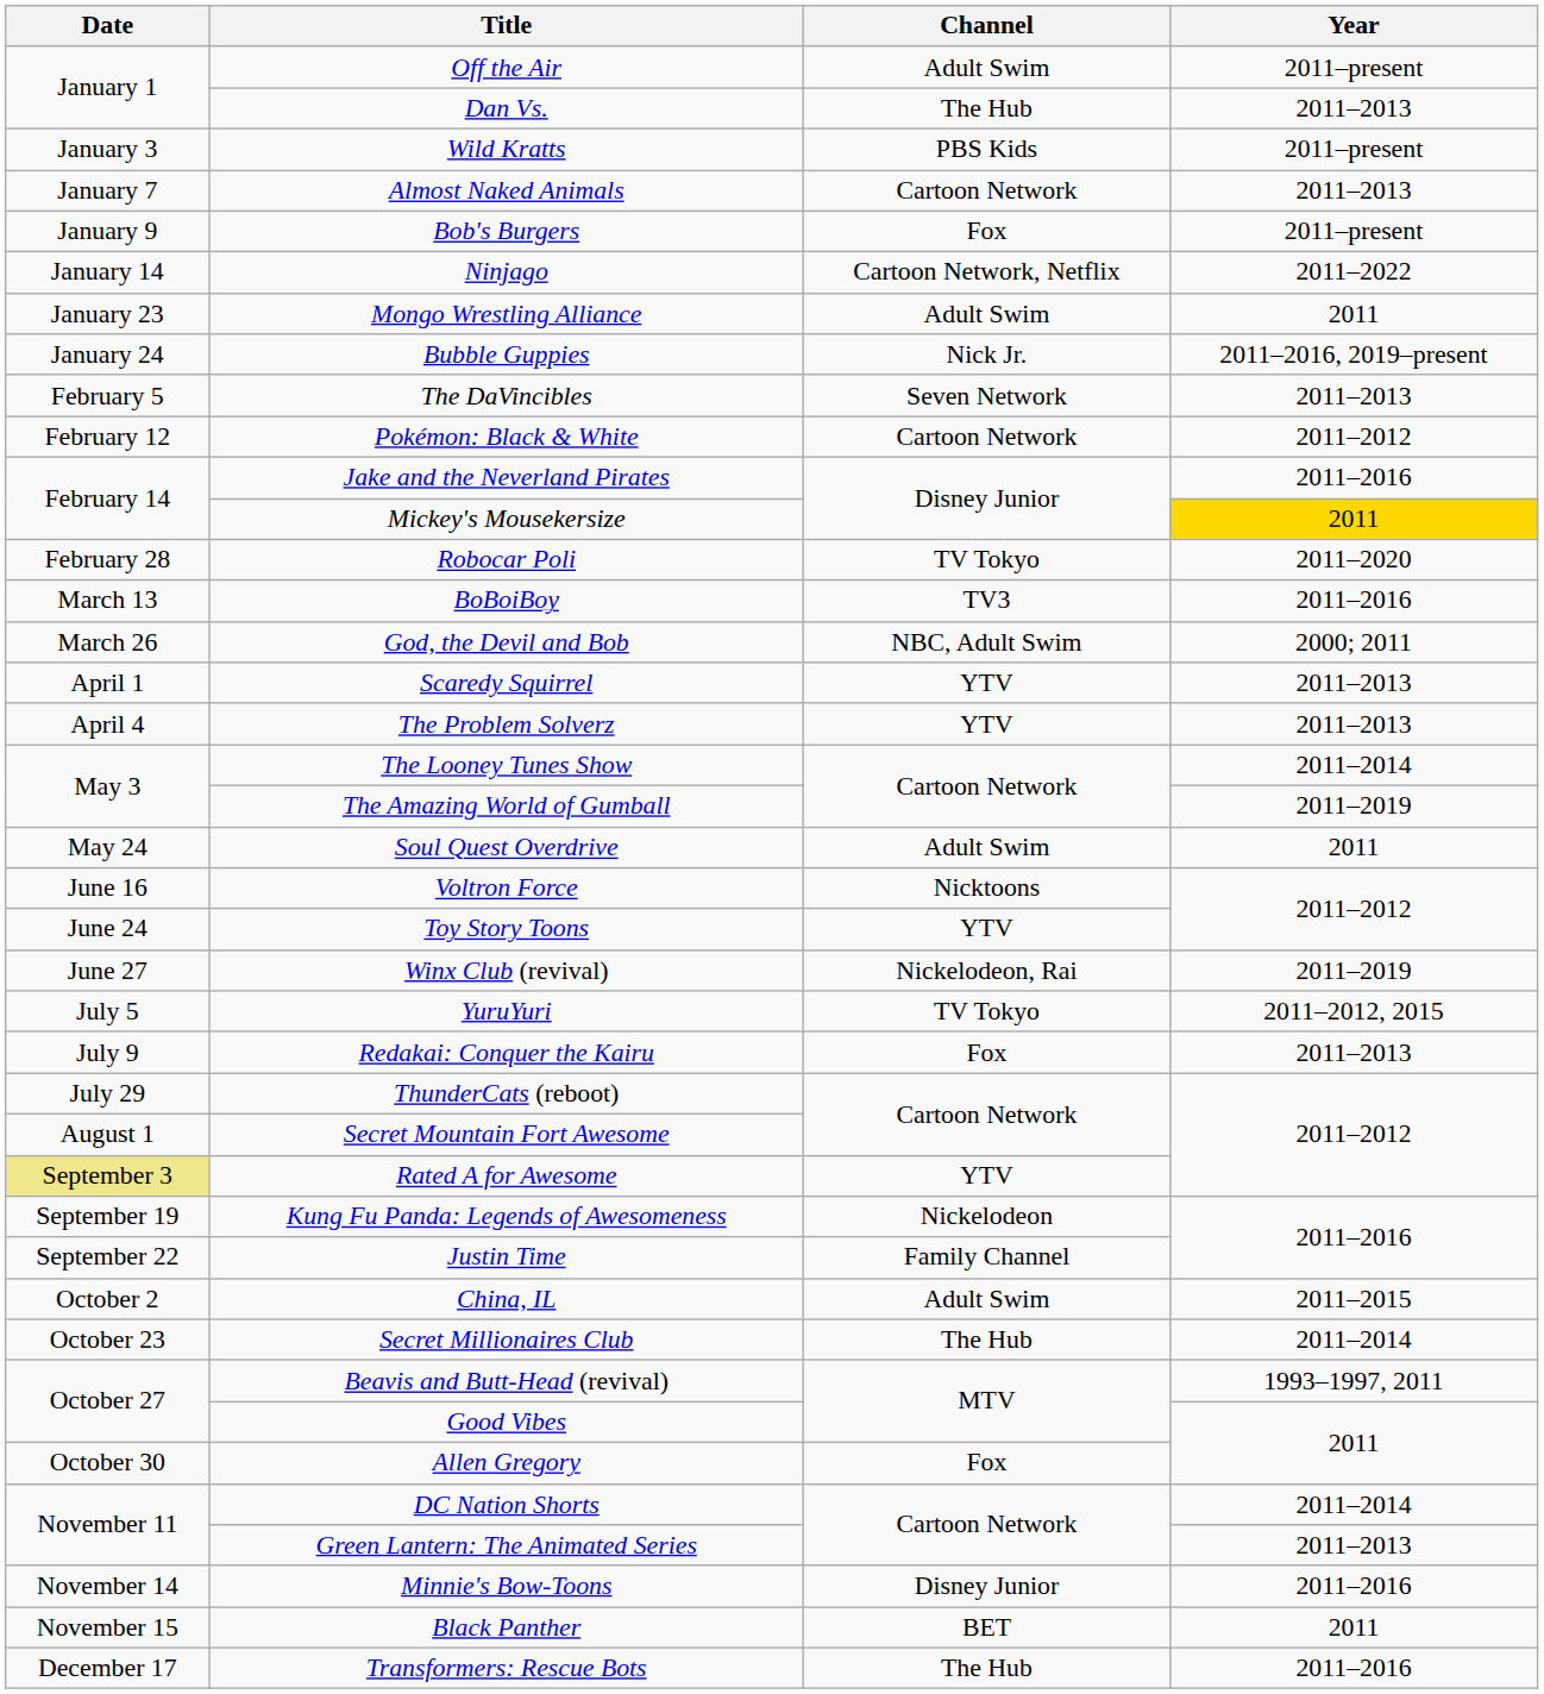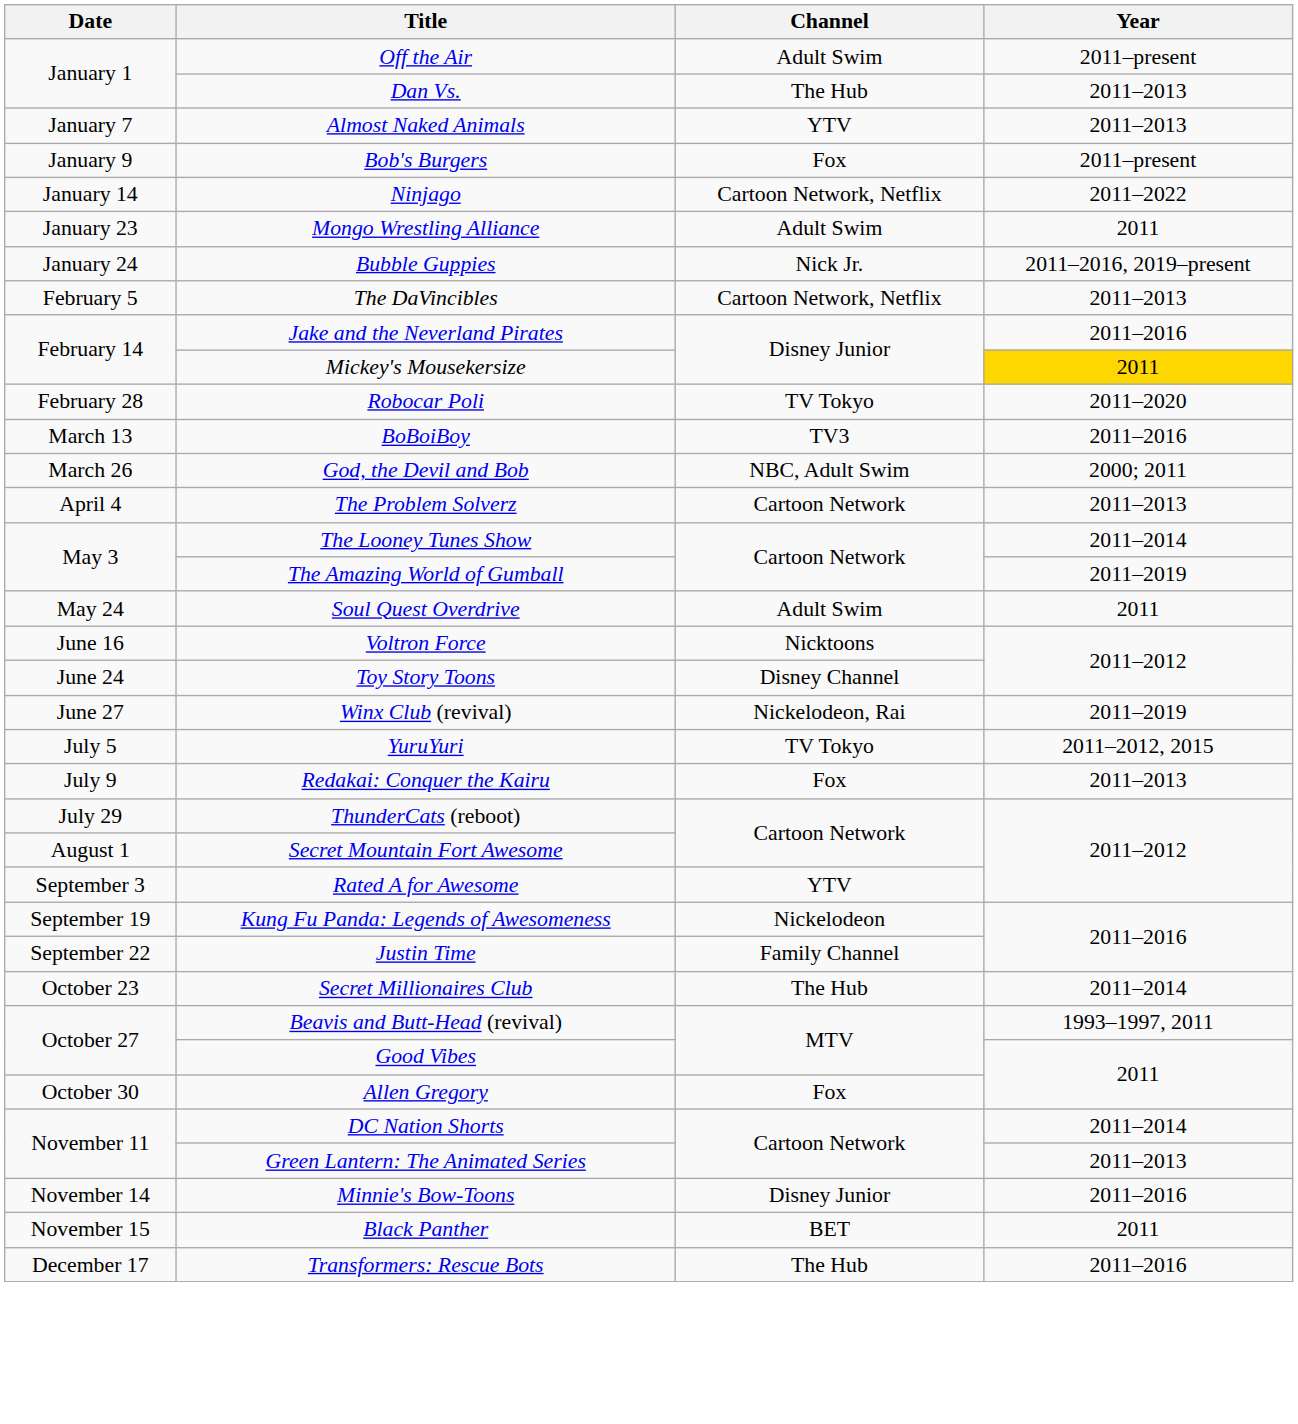- row: January 3 | Wild Kratts | PBS Kids | 2011–present
Almost Naked Animals | Channel: Cartoon Network -> YTV
The DaVincibles | Channel: Seven Network -> Cartoon Network, Netflix
- row: February 12 | Pokémon: Black & White | Cartoon Network | 2011–2012
- row: April 1 | Scaredy Squirrel | YTV | 2011–2013
The Problem Solverz | Channel: YTV -> Cartoon Network
Toy Story Toons | Channel: YTV -> Disney Channel
Rated A for Awesome | Date: khaki background -> no background
- row: October 2 | China, IL | Adult Swim | 2011–2015
